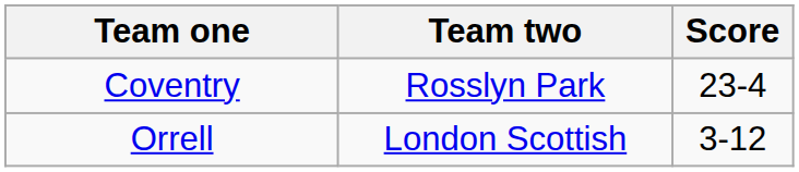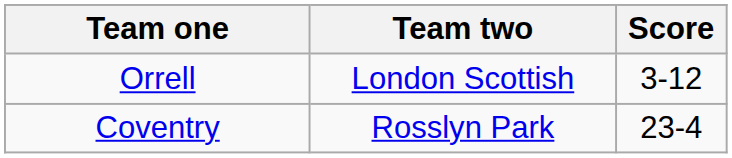rows swapped: Coventry <-> Orrell
